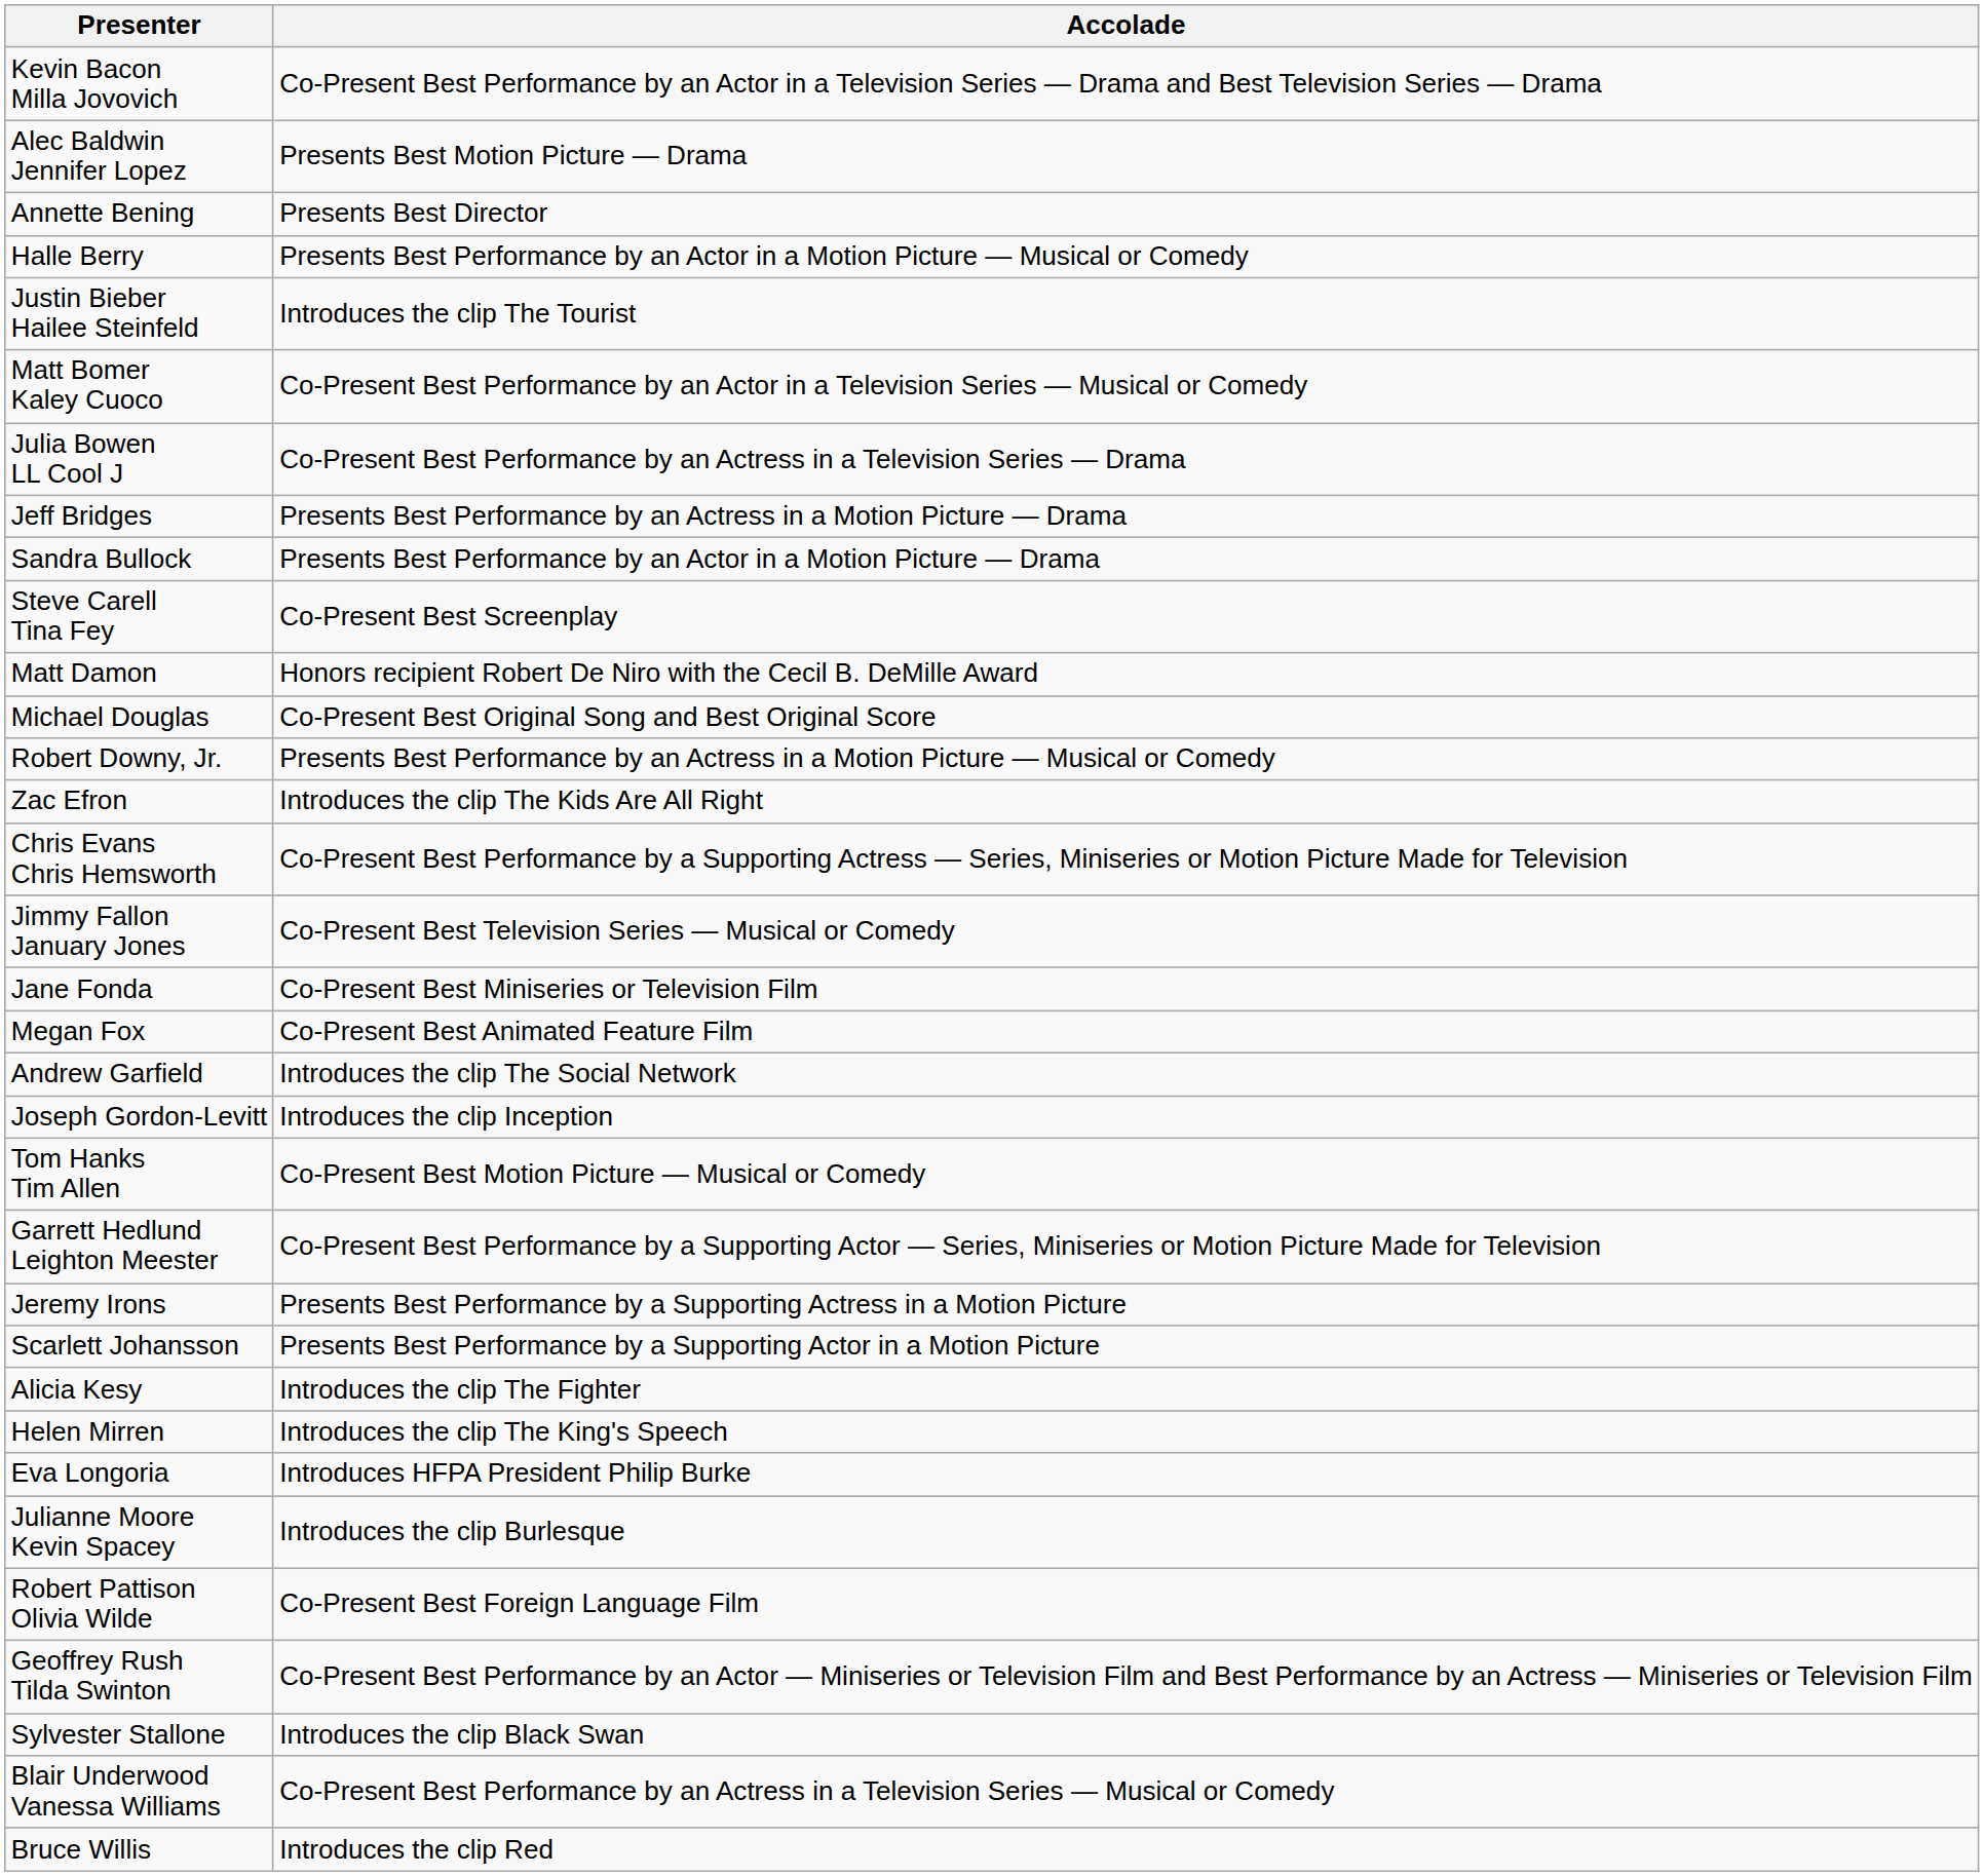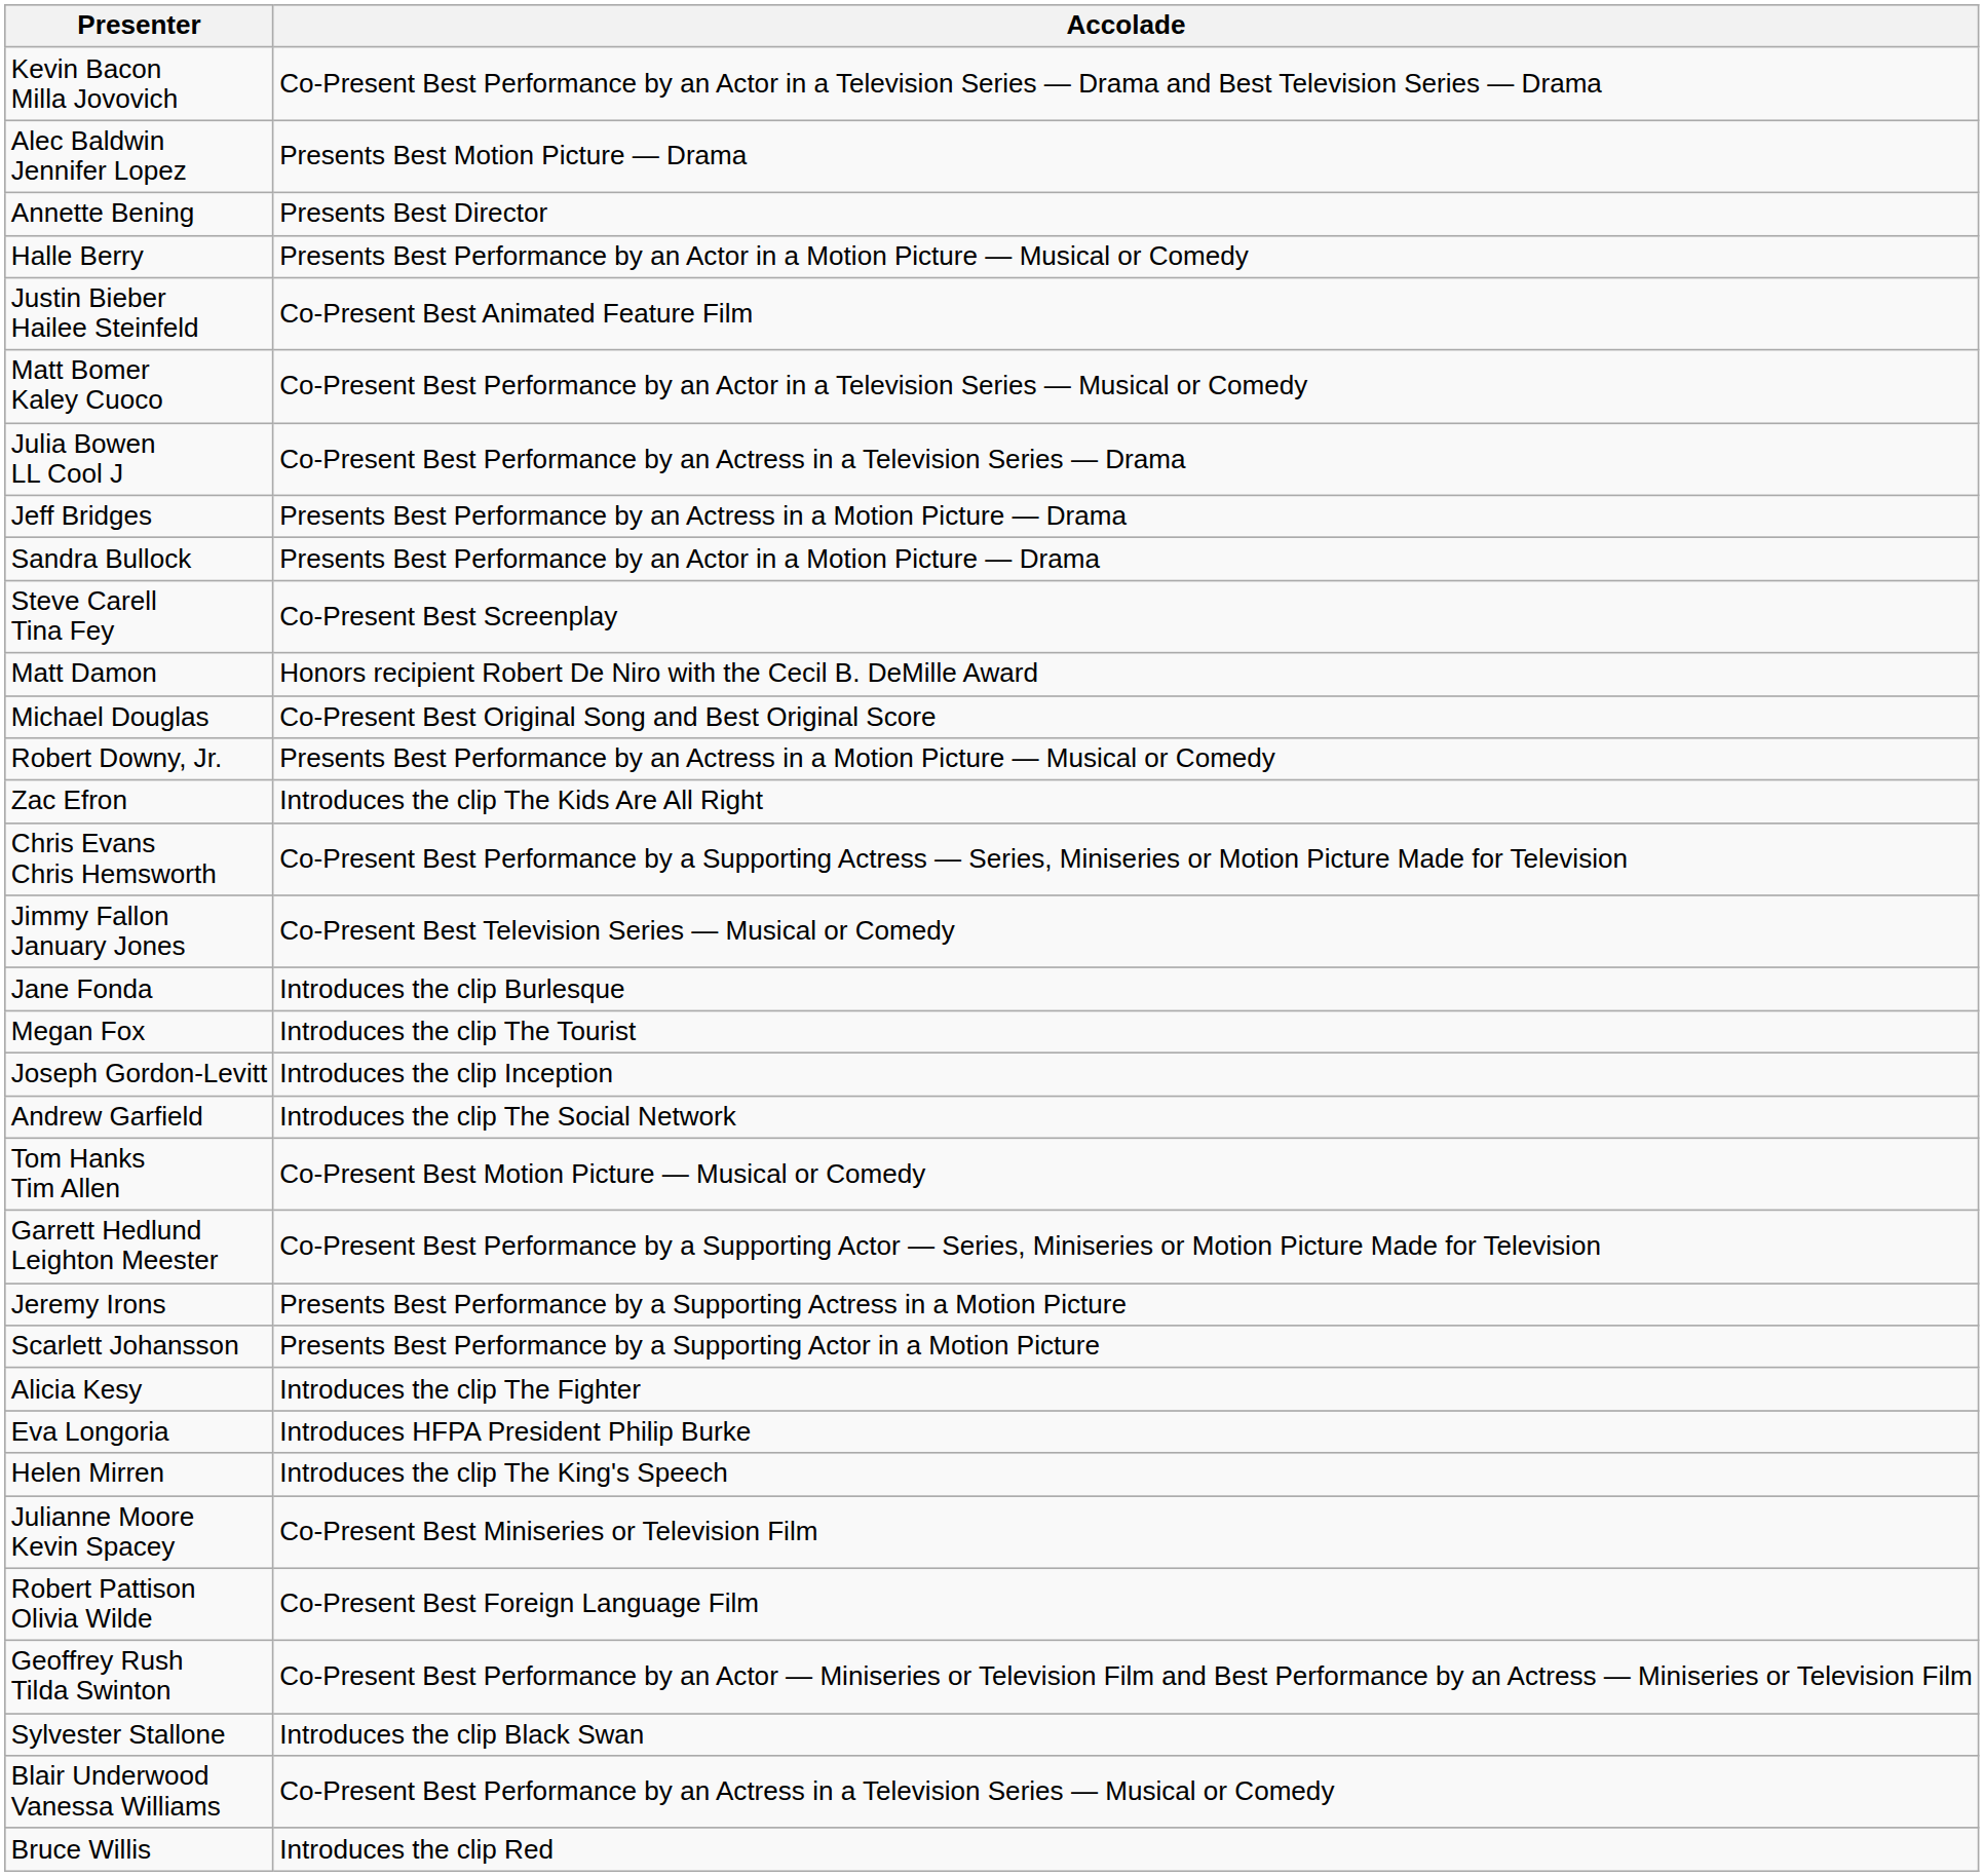Justin Bieber Hailee Steinfeld | Accolade: Introduces the clip The Tourist -> Co-Present Best Animated Feature Film
Jane Fonda | Accolade: Co-Present Best Miniseries or Television Film -> Introduces the clip Burlesque
Megan Fox | Accolade: Co-Present Best Animated Feature Film -> Introduces the clip The Tourist
rows swapped: Andrew Garfield <-> Joseph Gordon-Levitt
rows swapped: Eva Longoria <-> Helen Mirren
Julianne Moore Kevin Spacey | Accolade: Introduces the clip Burlesque -> Co-Present Best Miniseries or Television Film
